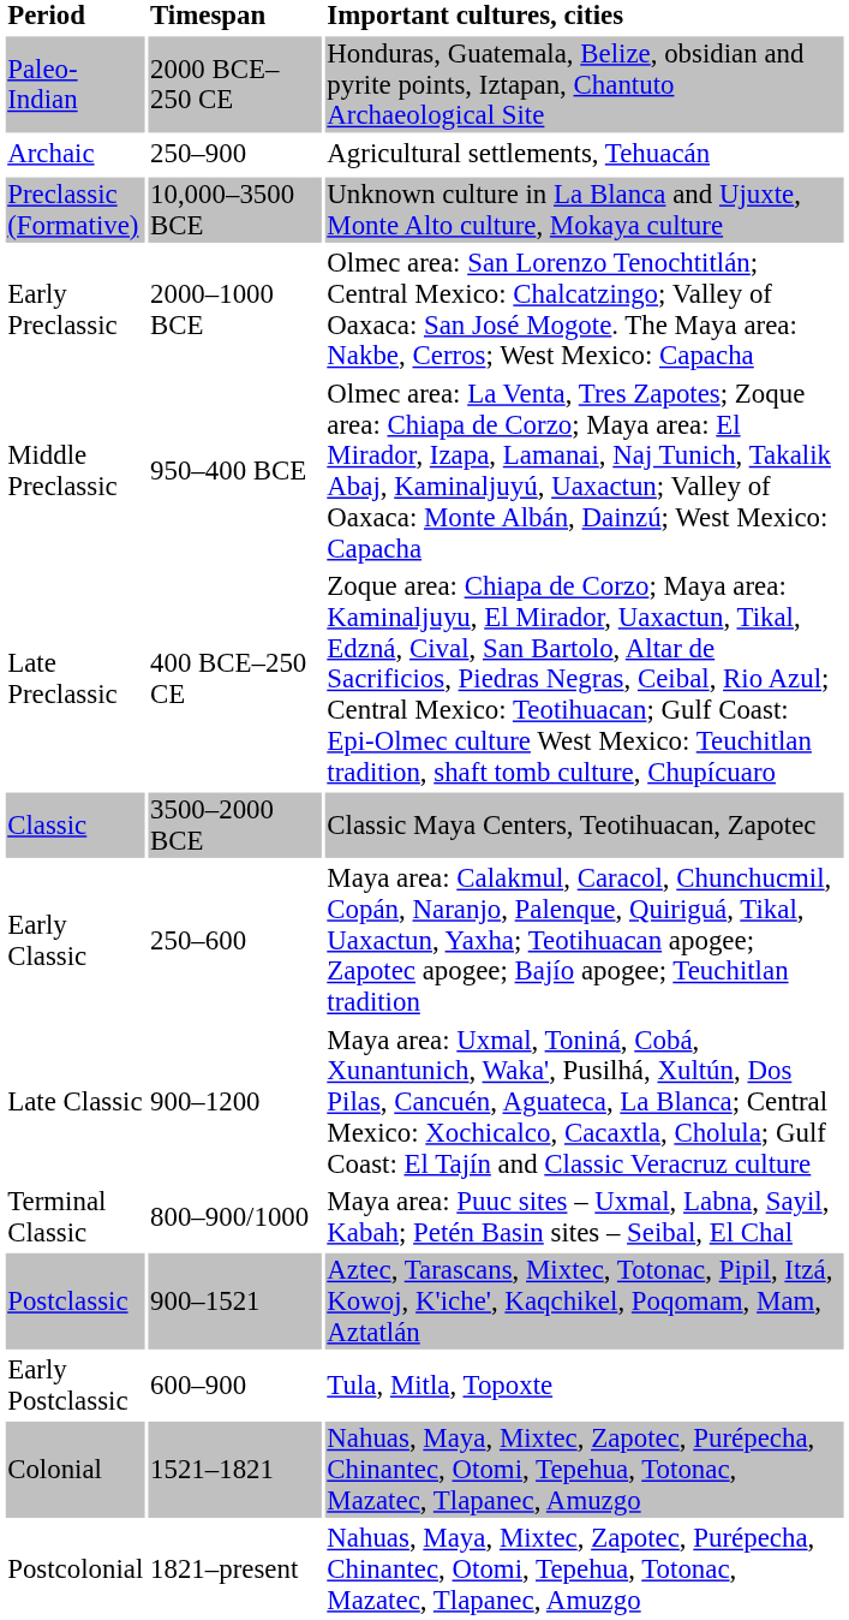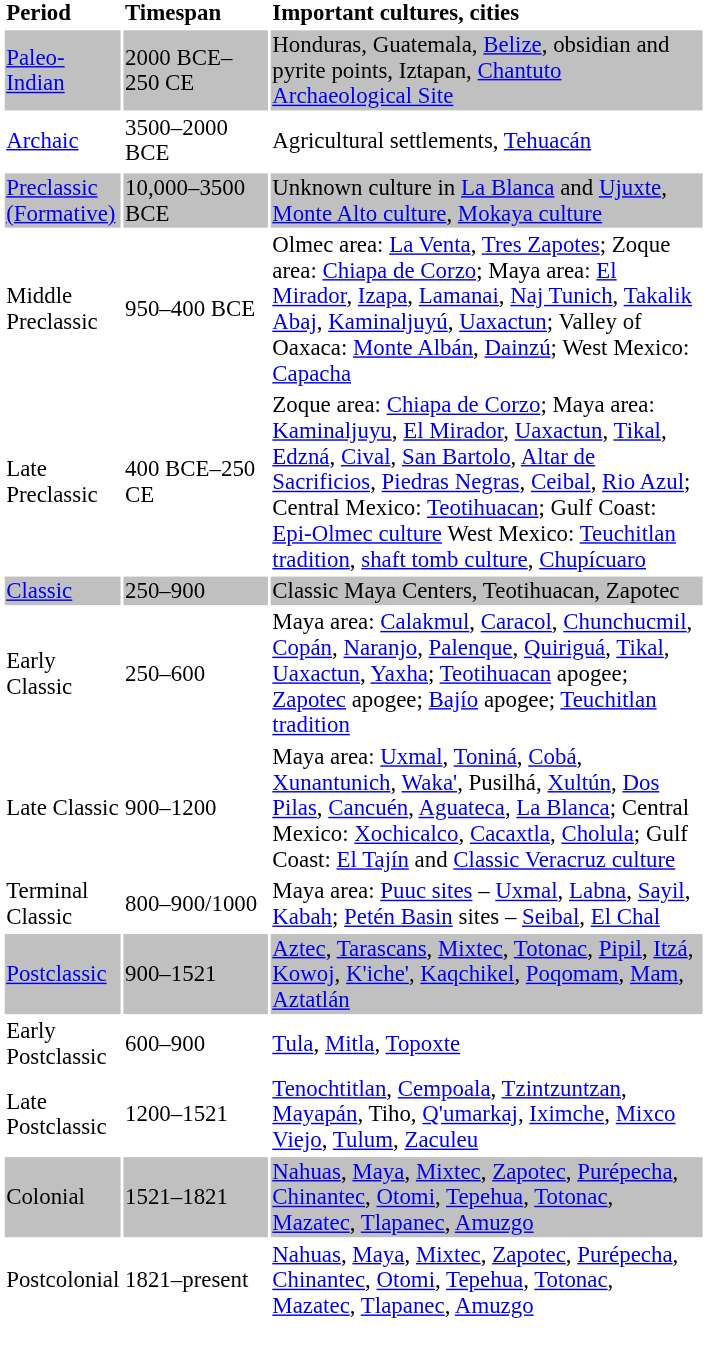Archaic | Timespan: 250–900 -> 3500–2000 BCE
- row: Early Preclassic | 2000–1000 BCE | Olmec area: San Lorenzo Tenochtitlán; Central Mexico: Chalcatzingo; Valley of Oaxaca: San José Mogote. The Maya area: Nakbe, Cerros; West Mexico: Capacha
Classic | Timespan: 3500–2000 BCE -> 250–900
+ row: Late Postclassic | 1200–1521 | Tenochtitlan, Cempoala, Tzintzuntzan, Mayapán, Tiho, Q'umarkaj, Iximche, Mixco Viejo, Tulum, Zaculeu
